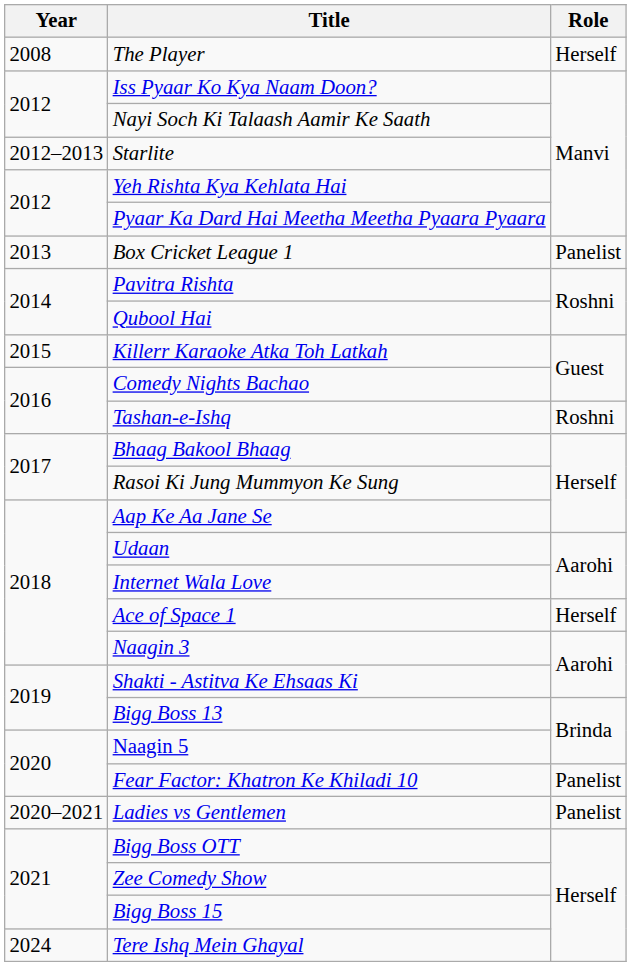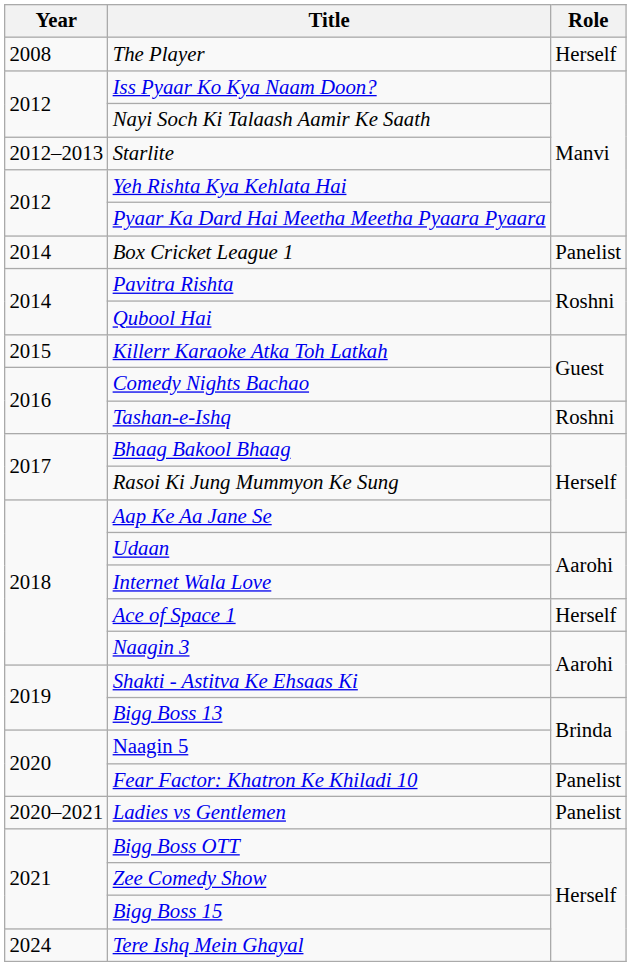Box Cricket League 1 | Year: 2013 -> 2014
